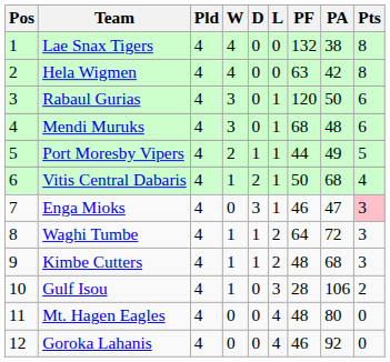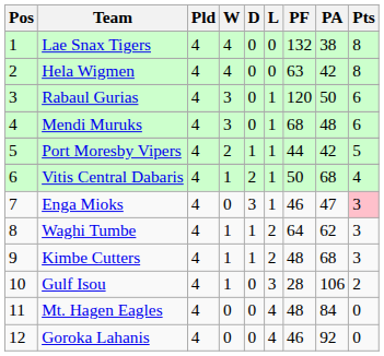Port Moresby Vipers | PA: 49 -> 42
Waghi Tumbe | PA: 72 -> 62
Mt. Hagen Eagles | PA: 80 -> 84
